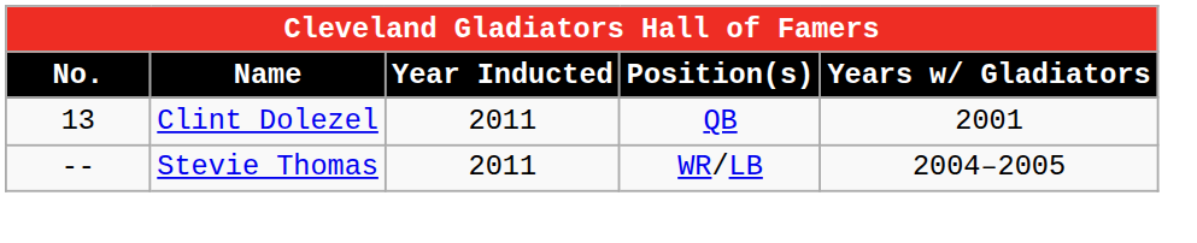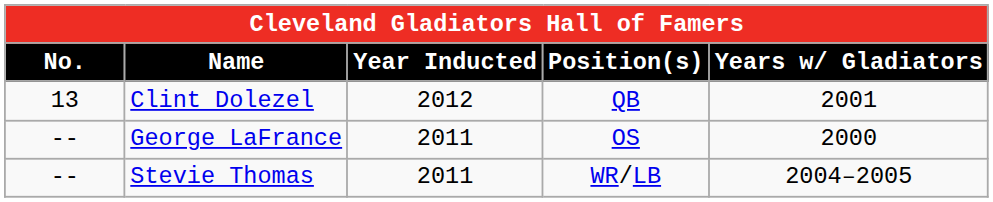Clint Dolezel | Year Inducted: 2011 -> 2012
+ row: -- | George LaFrance | 2011 | OS | 2000
